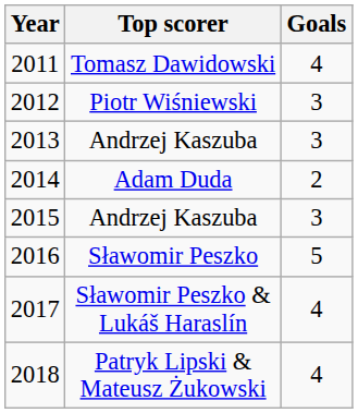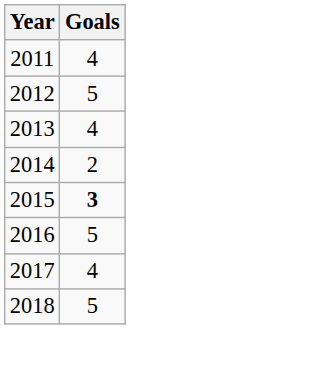- column: Top scorer | Tomasz Dawidowski | Piotr Wiśniewski | Andrzej Kaszuba | Adam Duda | Andrzej Kaszuba | Sławomir Peszko | Sławomir Peszko & Lukáš Haraslín | Patryk Lipski & Mateusz Żukowski
2012 | Goals: 3 -> 5
2013 | Goals: 3 -> 4
2015 | Goals: normal -> bold
2018 | Goals: 4 -> 5
